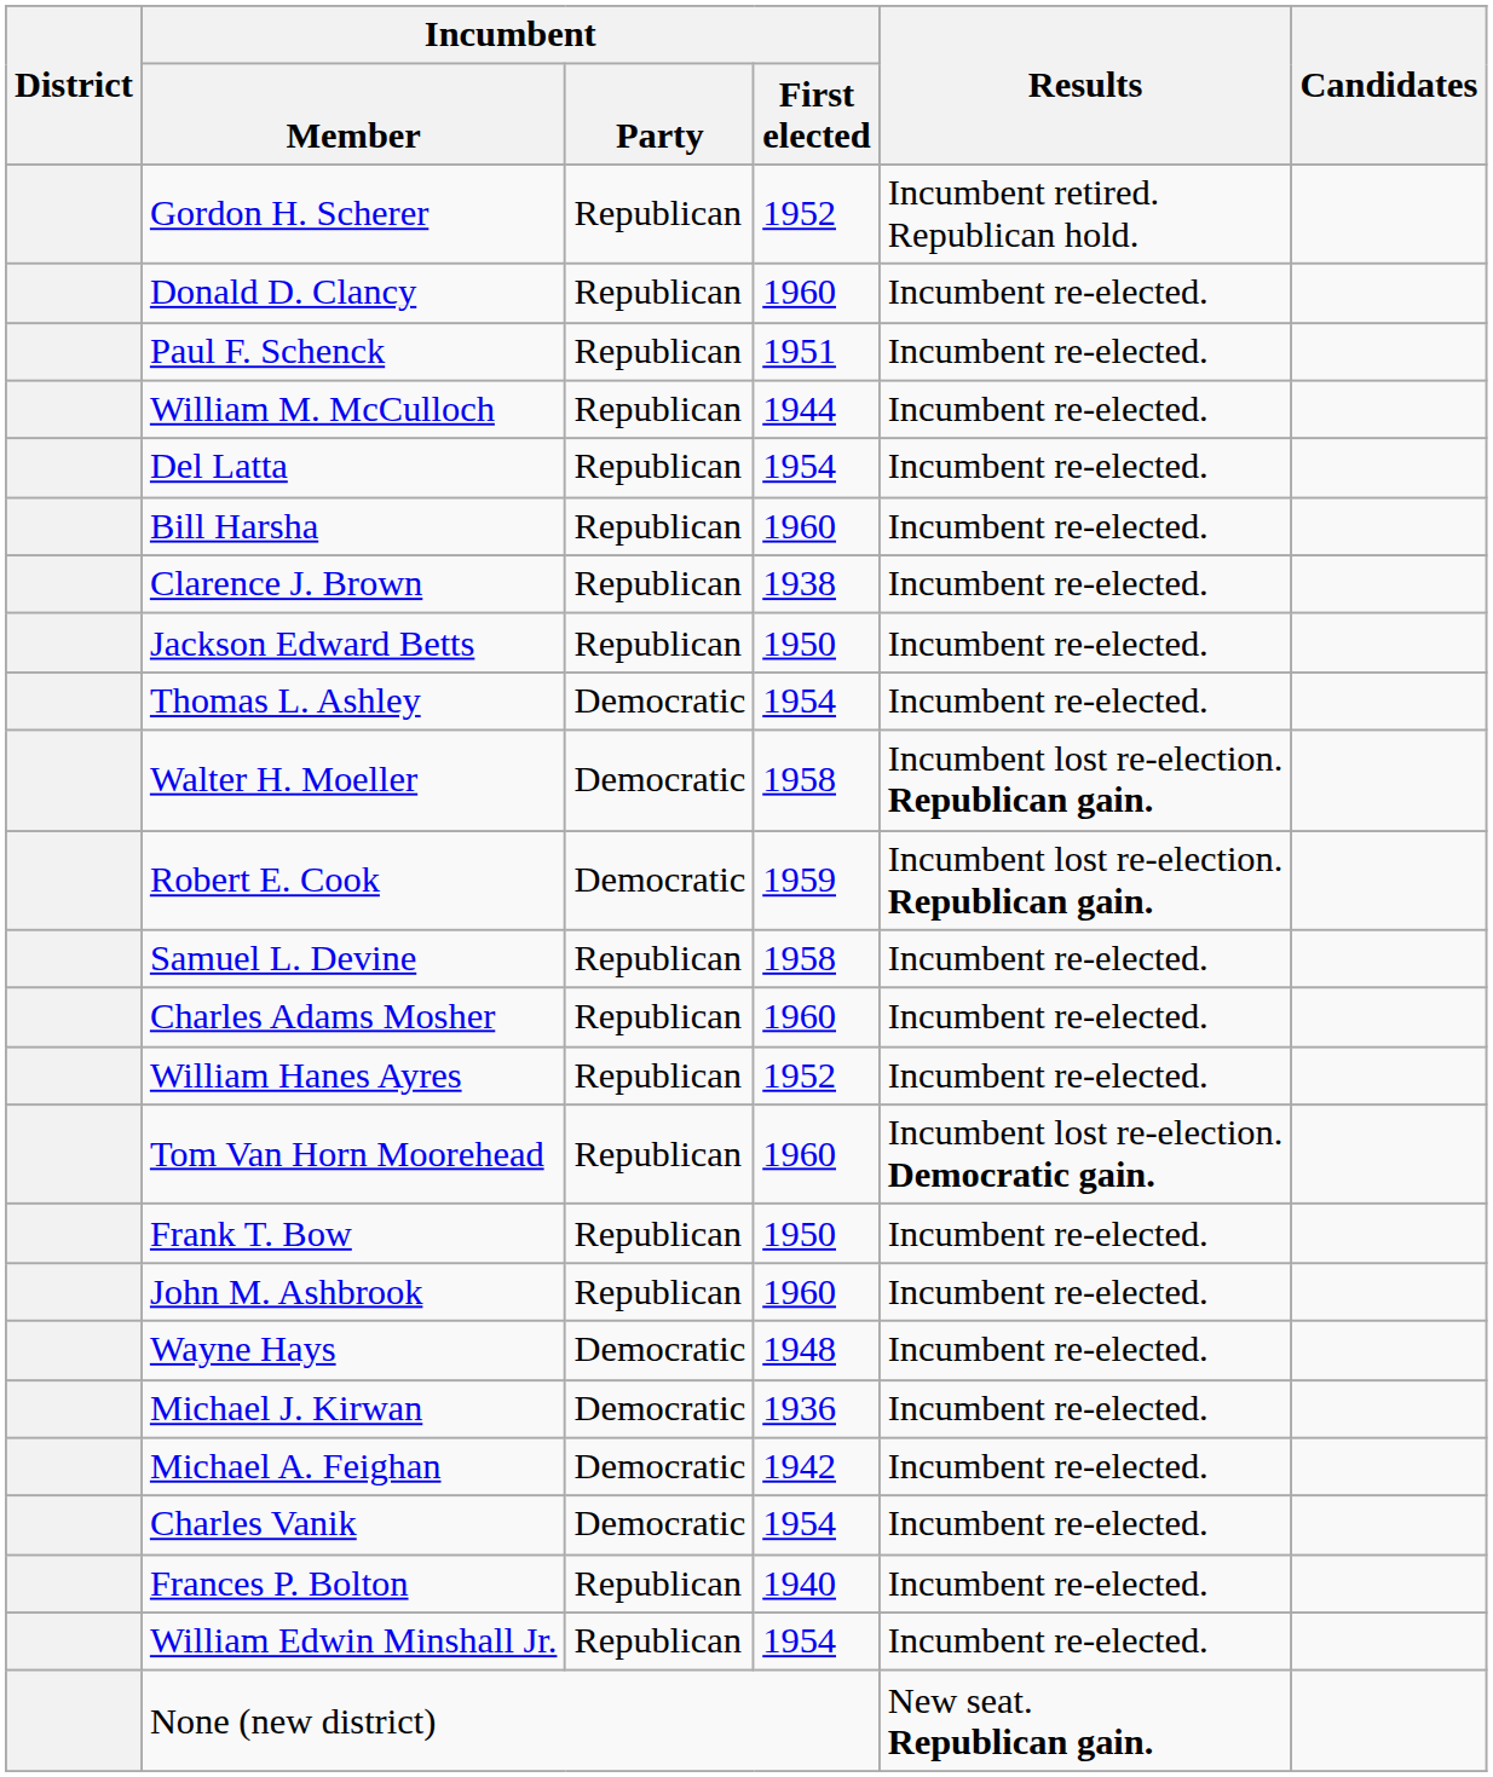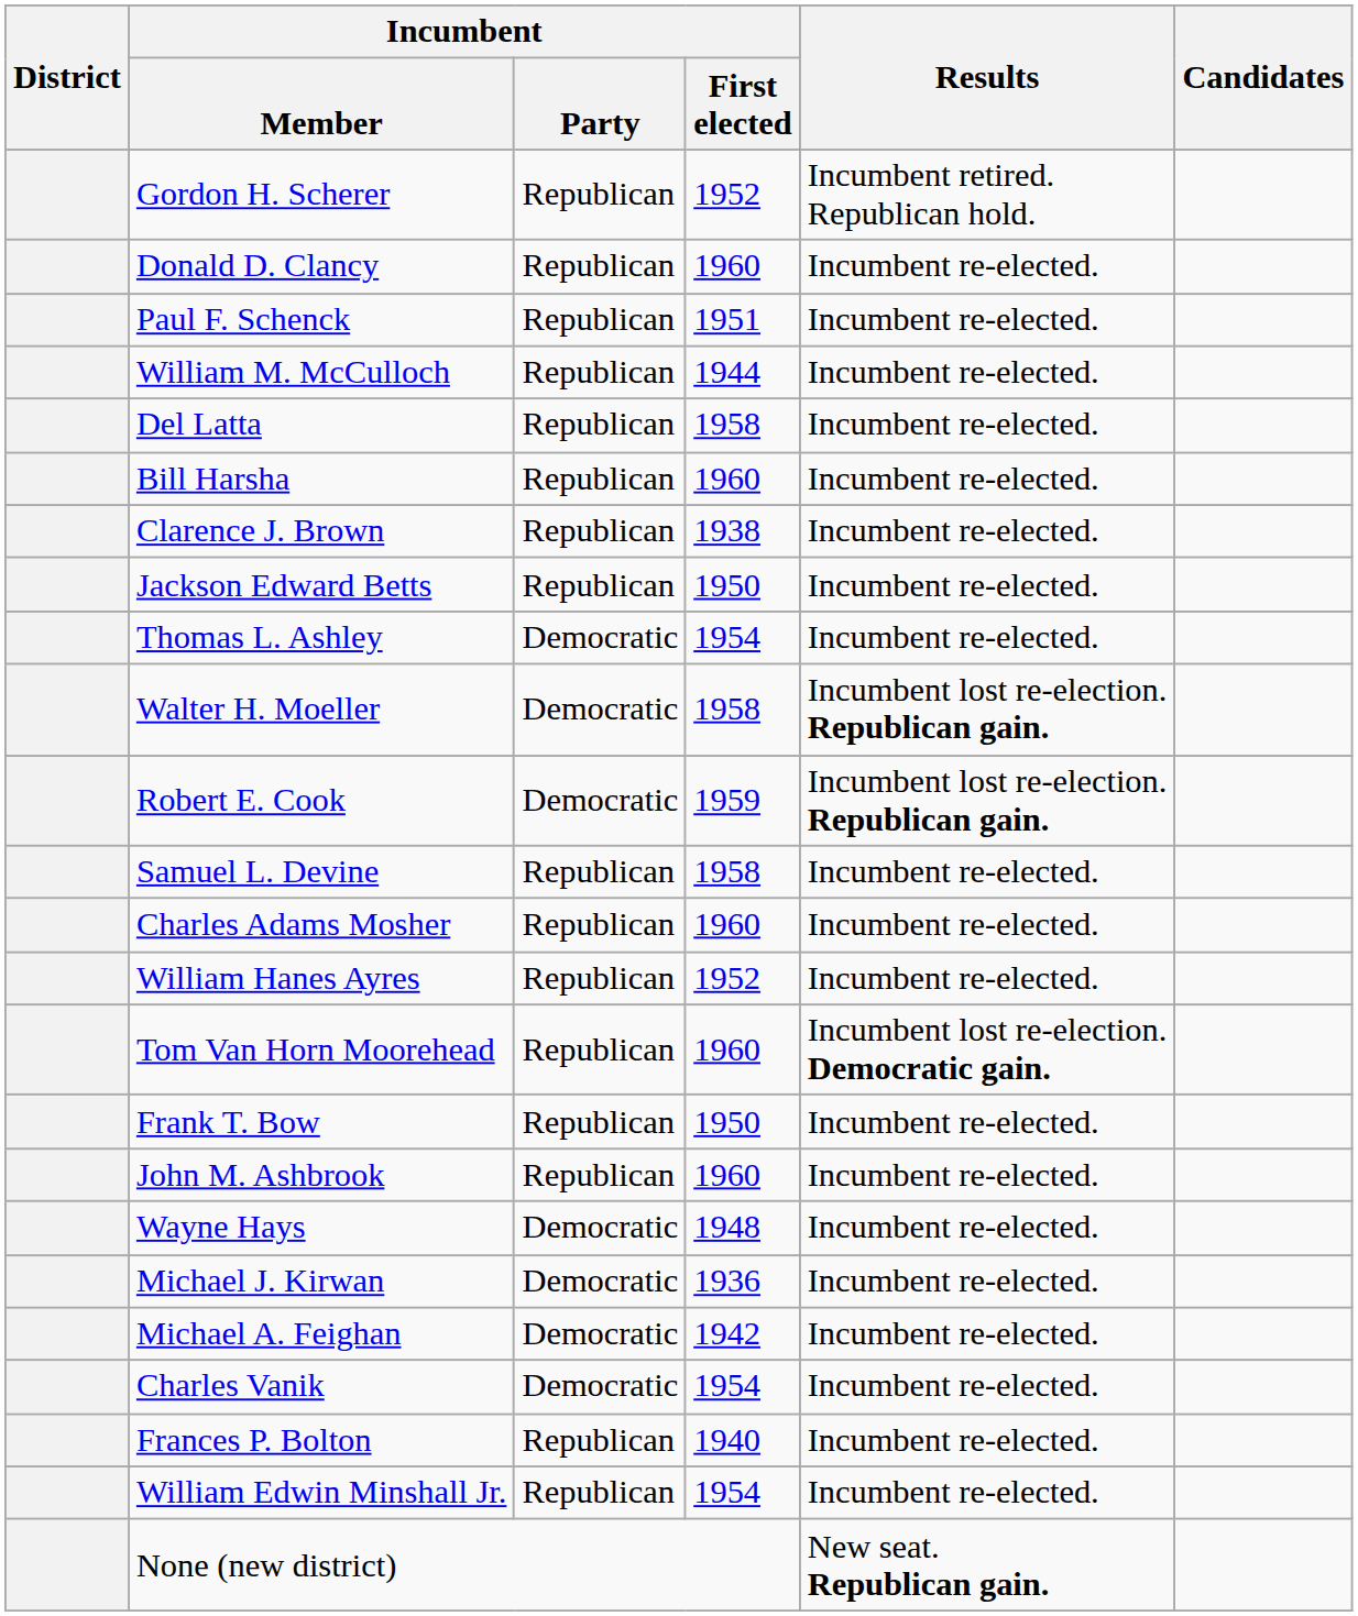Del Latta | Incumbent / First elected: 1954 -> 1958
